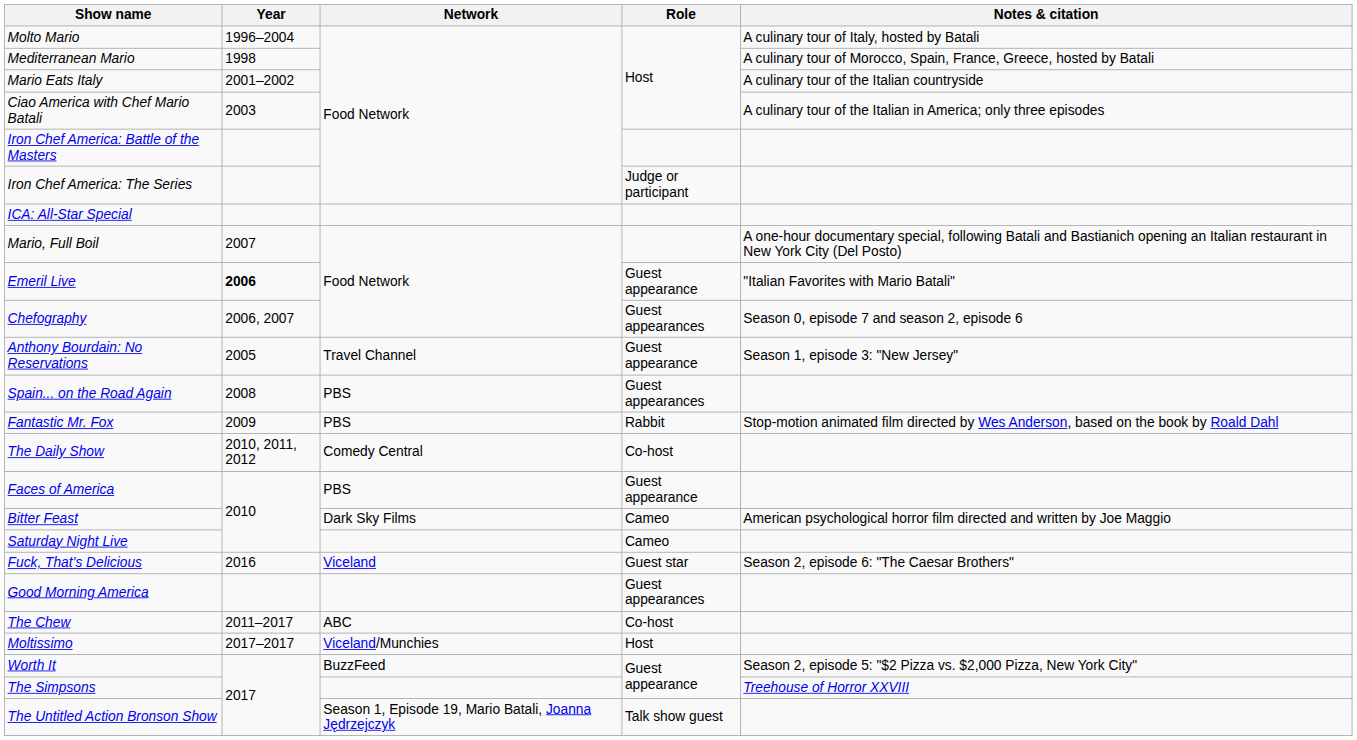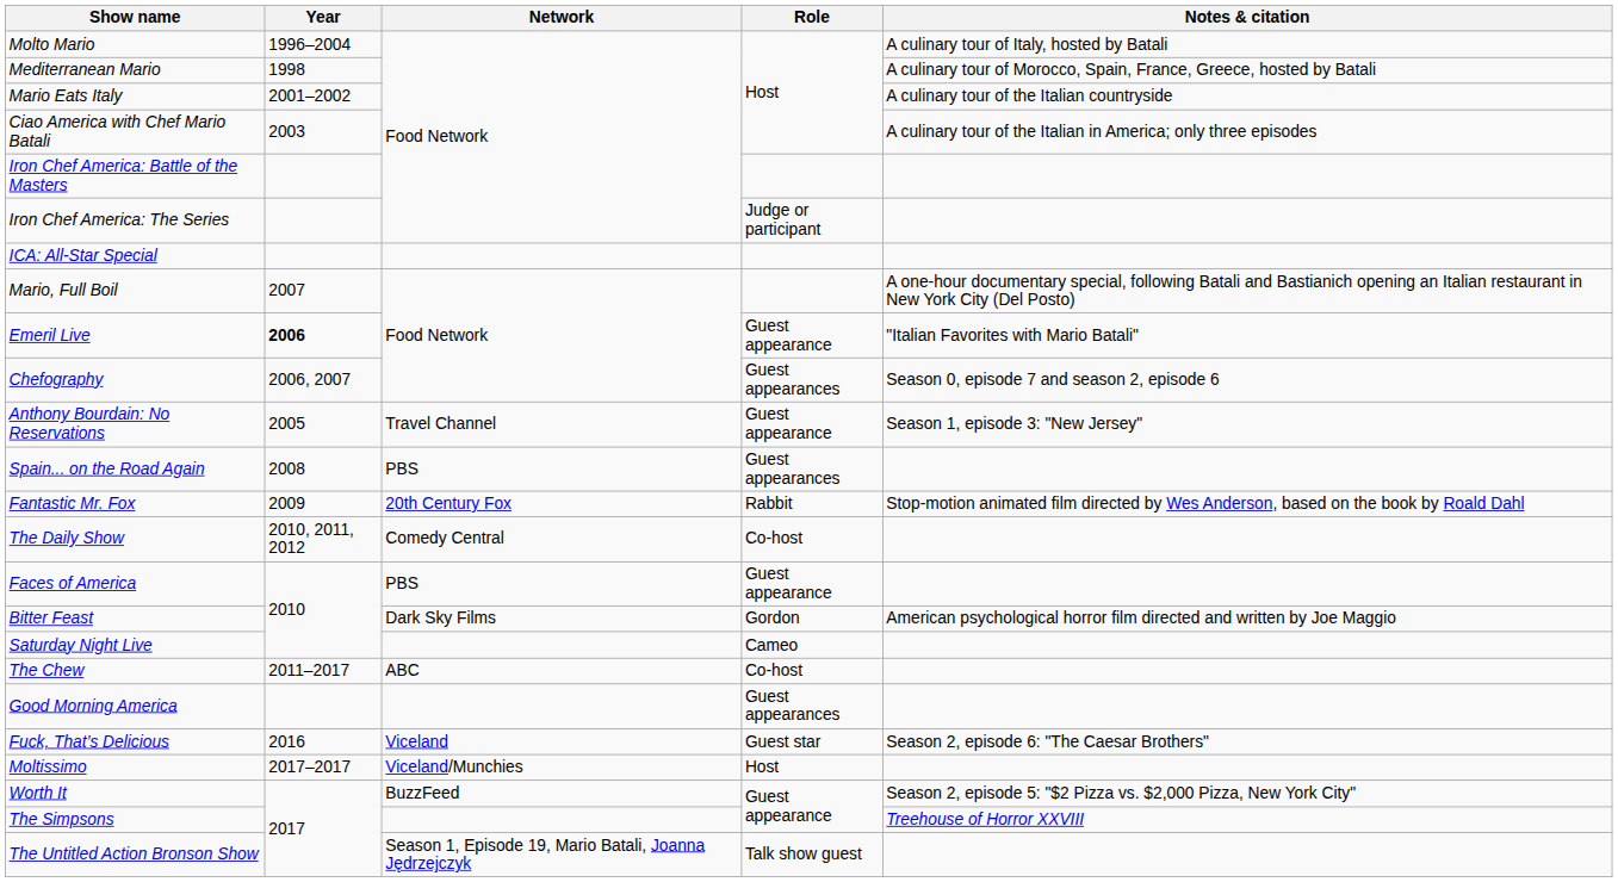Fantastic Mr. Fox | Network: PBS -> 20th Century Fox
Bitter Feast | Role: Cameo -> Gordon
rows swapped: The Chew <-> Fuck, That’s Delicious
